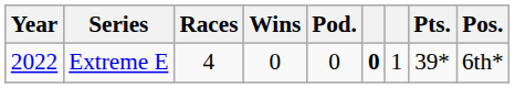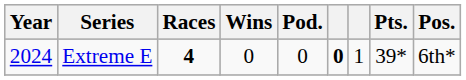Extreme E | Year: 2022 -> 2024
Extreme E | Races: normal -> bold
